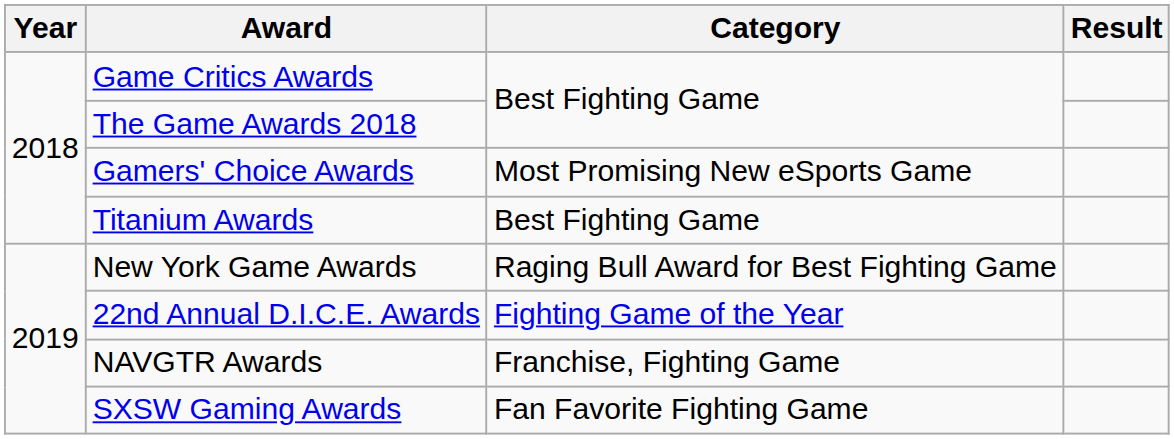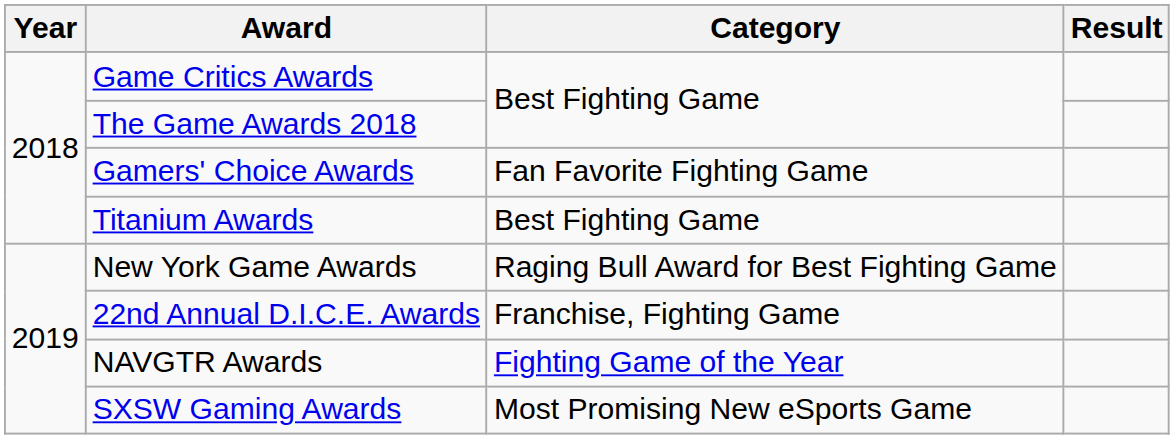Gamers' Choice Awards | Category: Most Promising New eSports Game -> Fan Favorite Fighting Game
22nd Annual D.I.C.E. Awards | Category: Fighting Game of the Year -> Franchise, Fighting Game
NAVGTR Awards | Category: Franchise, Fighting Game -> Fighting Game of the Year
SXSW Gaming Awards | Category: Fan Favorite Fighting Game -> Most Promising New eSports Game
